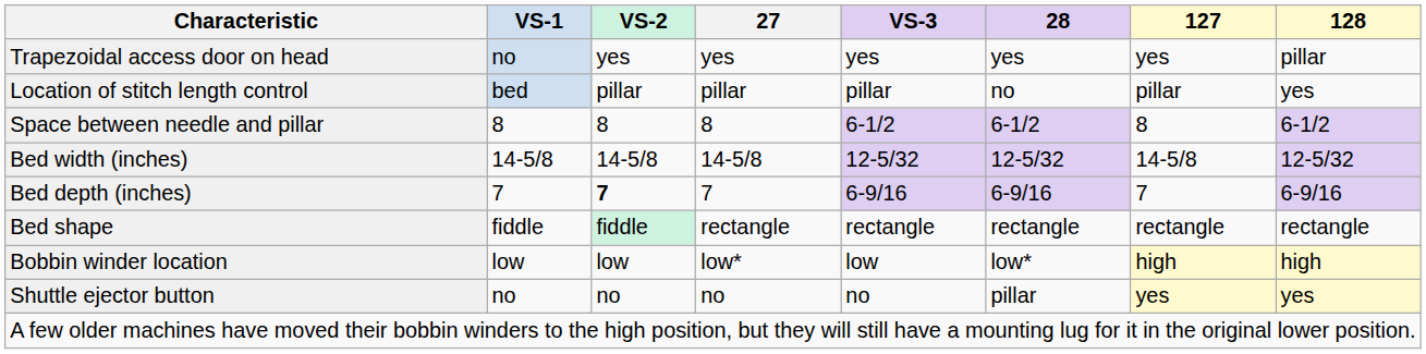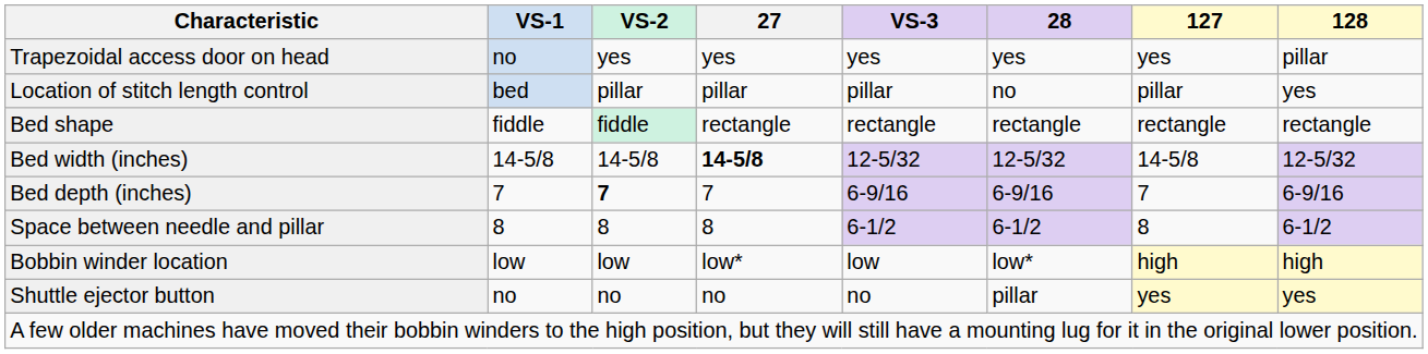rows swapped: Bed shape <-> Space between needle and pillar
Bed width (inches) | 27: normal -> bold
